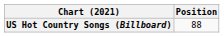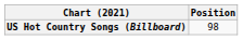US Hot Country Songs (Billboard) | Position: 88 -> 98
